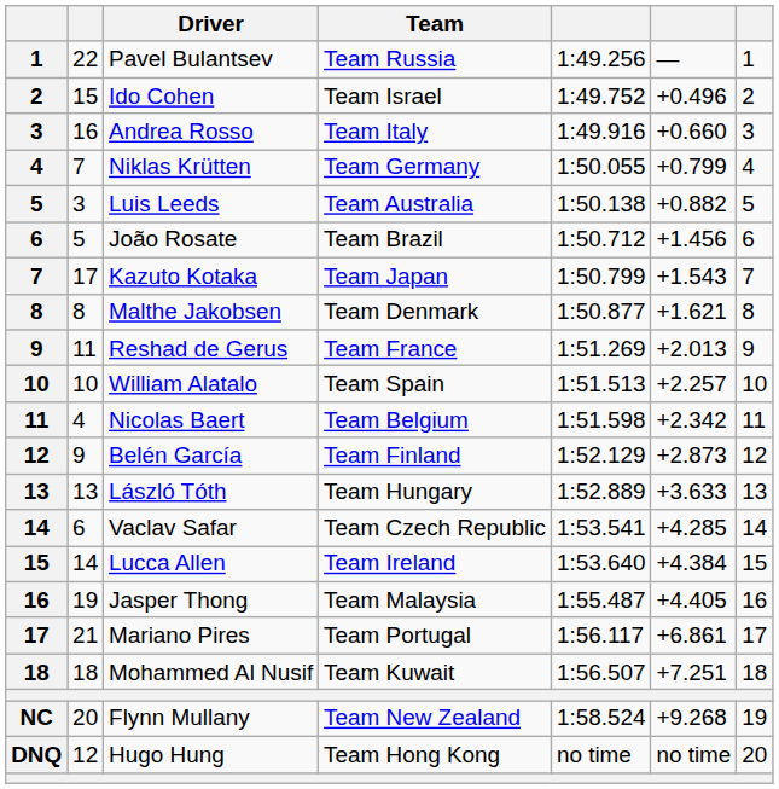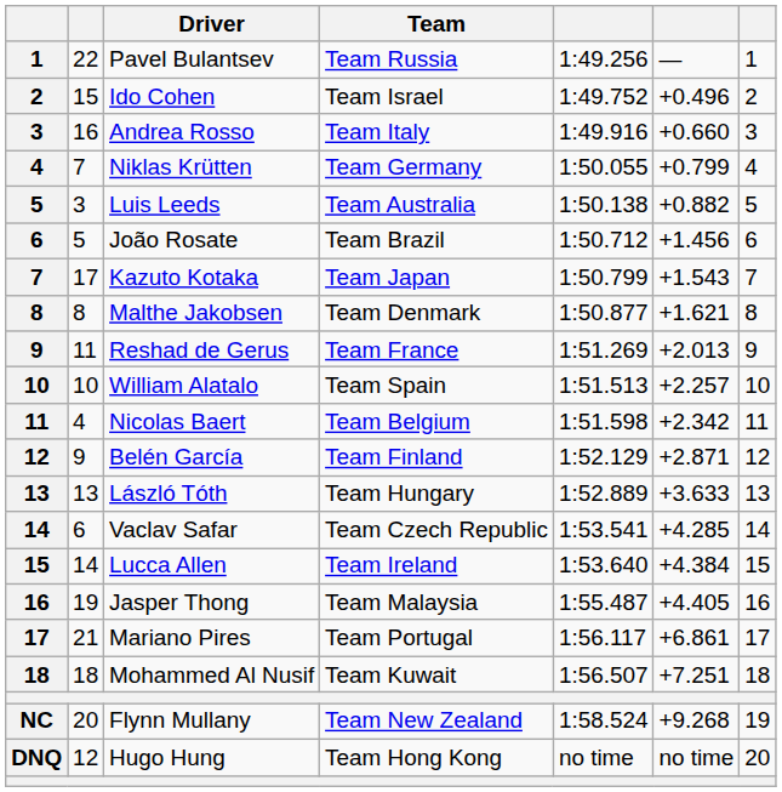Belén García | column 6: +2.873 -> +2.871
